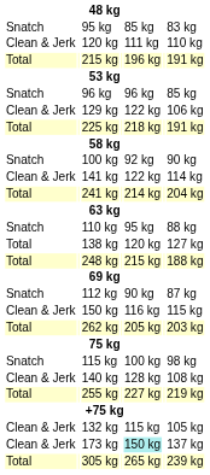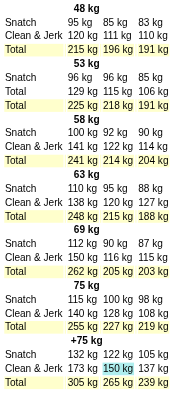129 kg | column 1: Clean & Jerk -> Total
129 kg | column 5: 122 kg -> 115 kg
138 kg | column 1: Total -> Clean & Jerk
132 kg | column 1: Clean & Jerk -> Snatch
132 kg | column 5: 115 kg -> 122 kg
